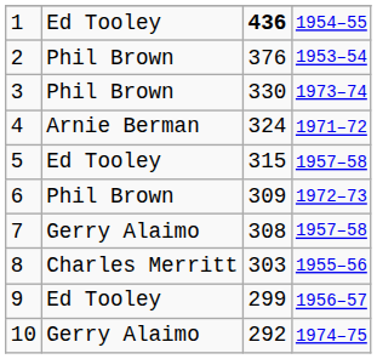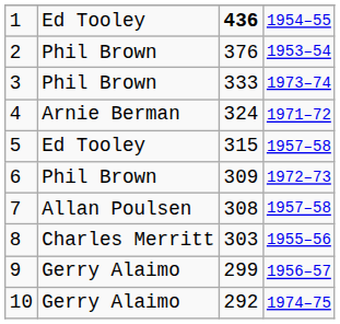3 | column 3: 330 -> 333
7 | column 2: Gerry Alaimo -> Allan Poulsen
9 | column 2: Ed Tooley -> Gerry Alaimo
